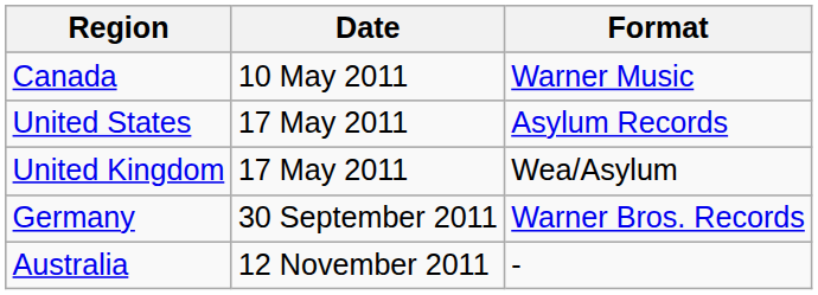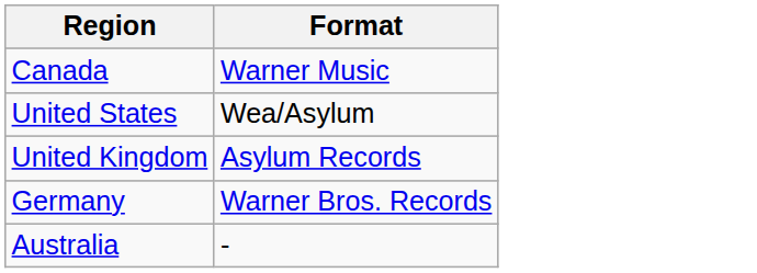- column: Date | 10 May 2011 | 17 May 2011 | 17 May 2011 | 30 September 2011 | 12 November 2011
United States | Format: Asylum Records -> Wea/Asylum
United Kingdom | Format: Wea/Asylum -> Asylum Records
